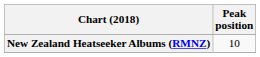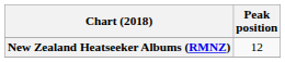New Zealand Heatseeker Albums (RMNZ) | Peak position: 10 -> 12
